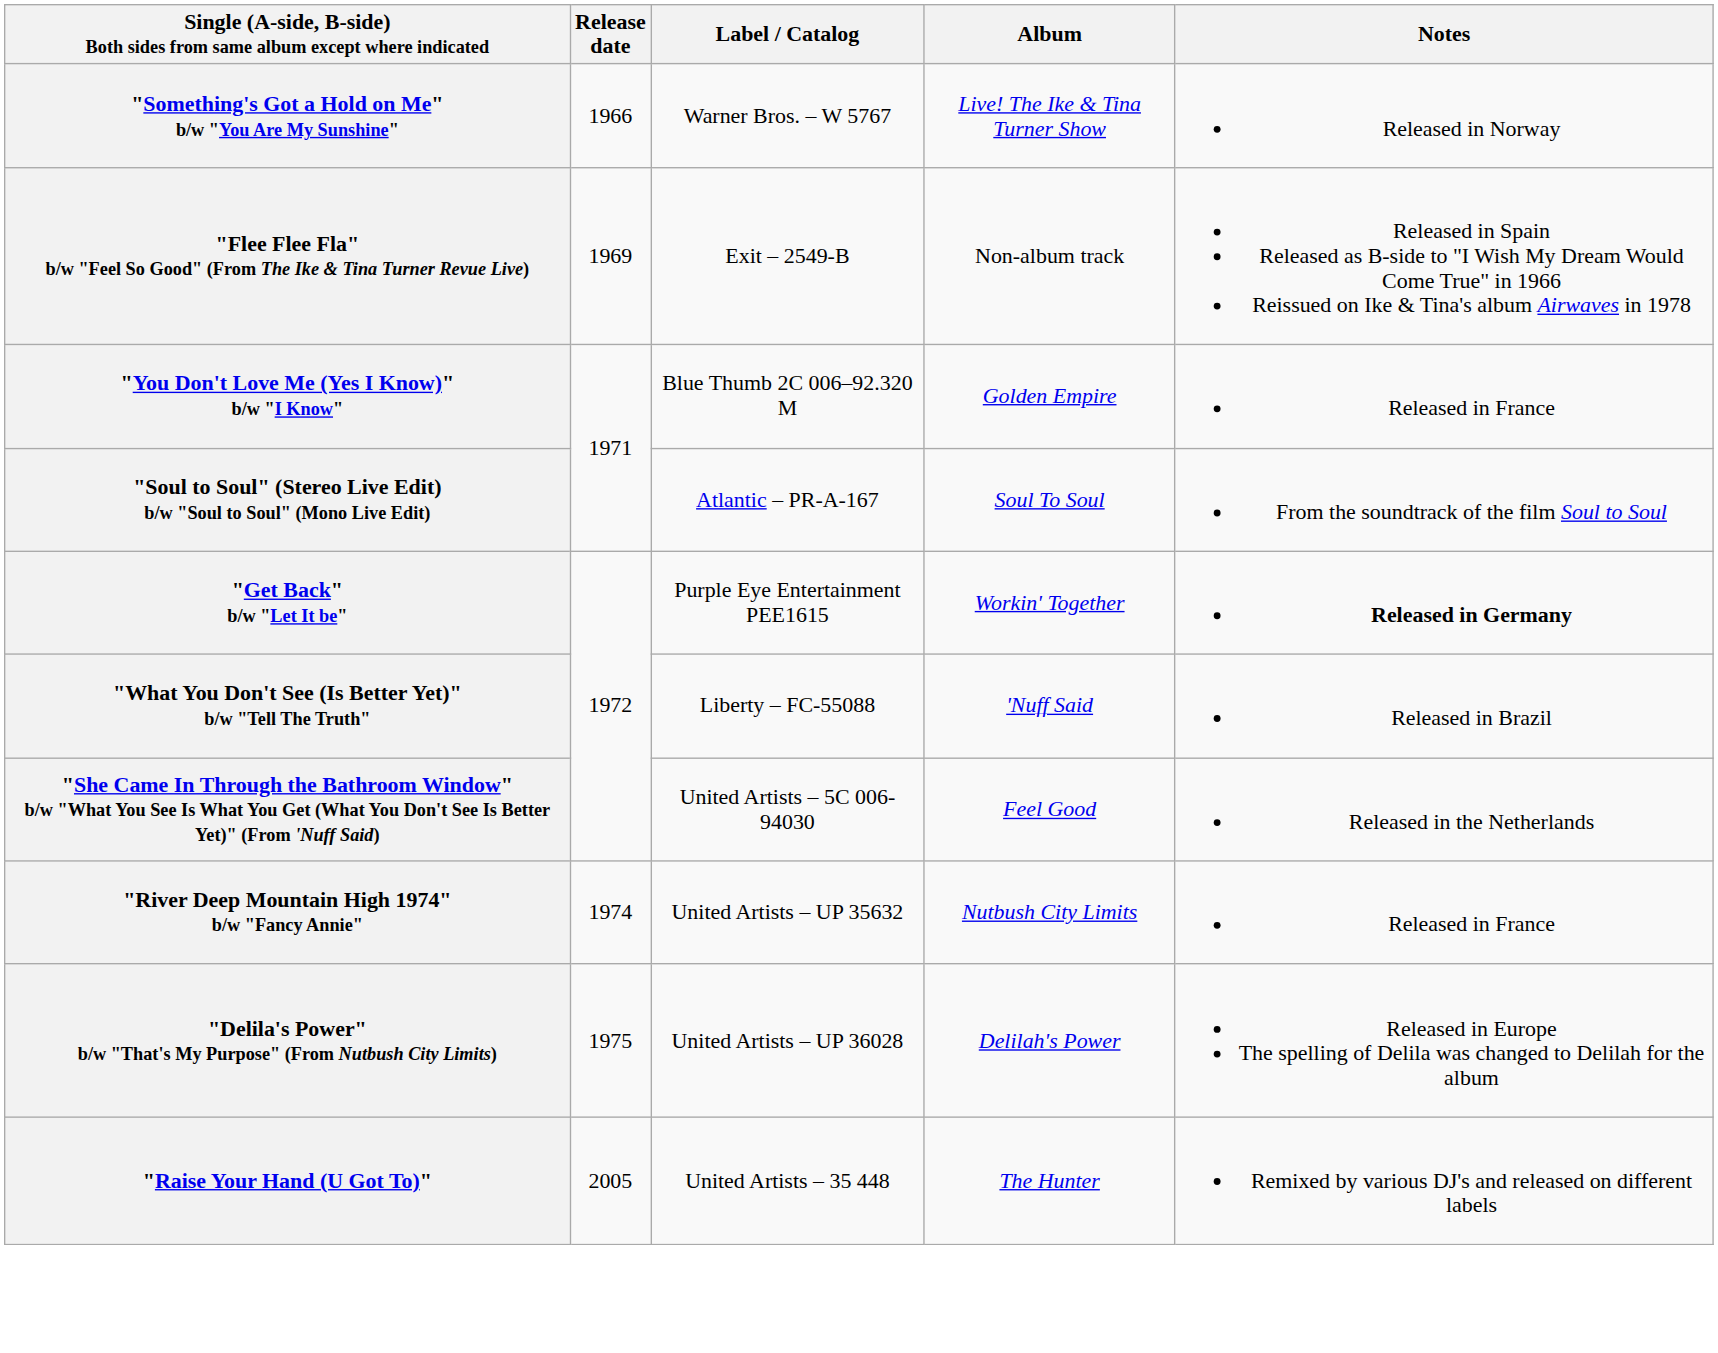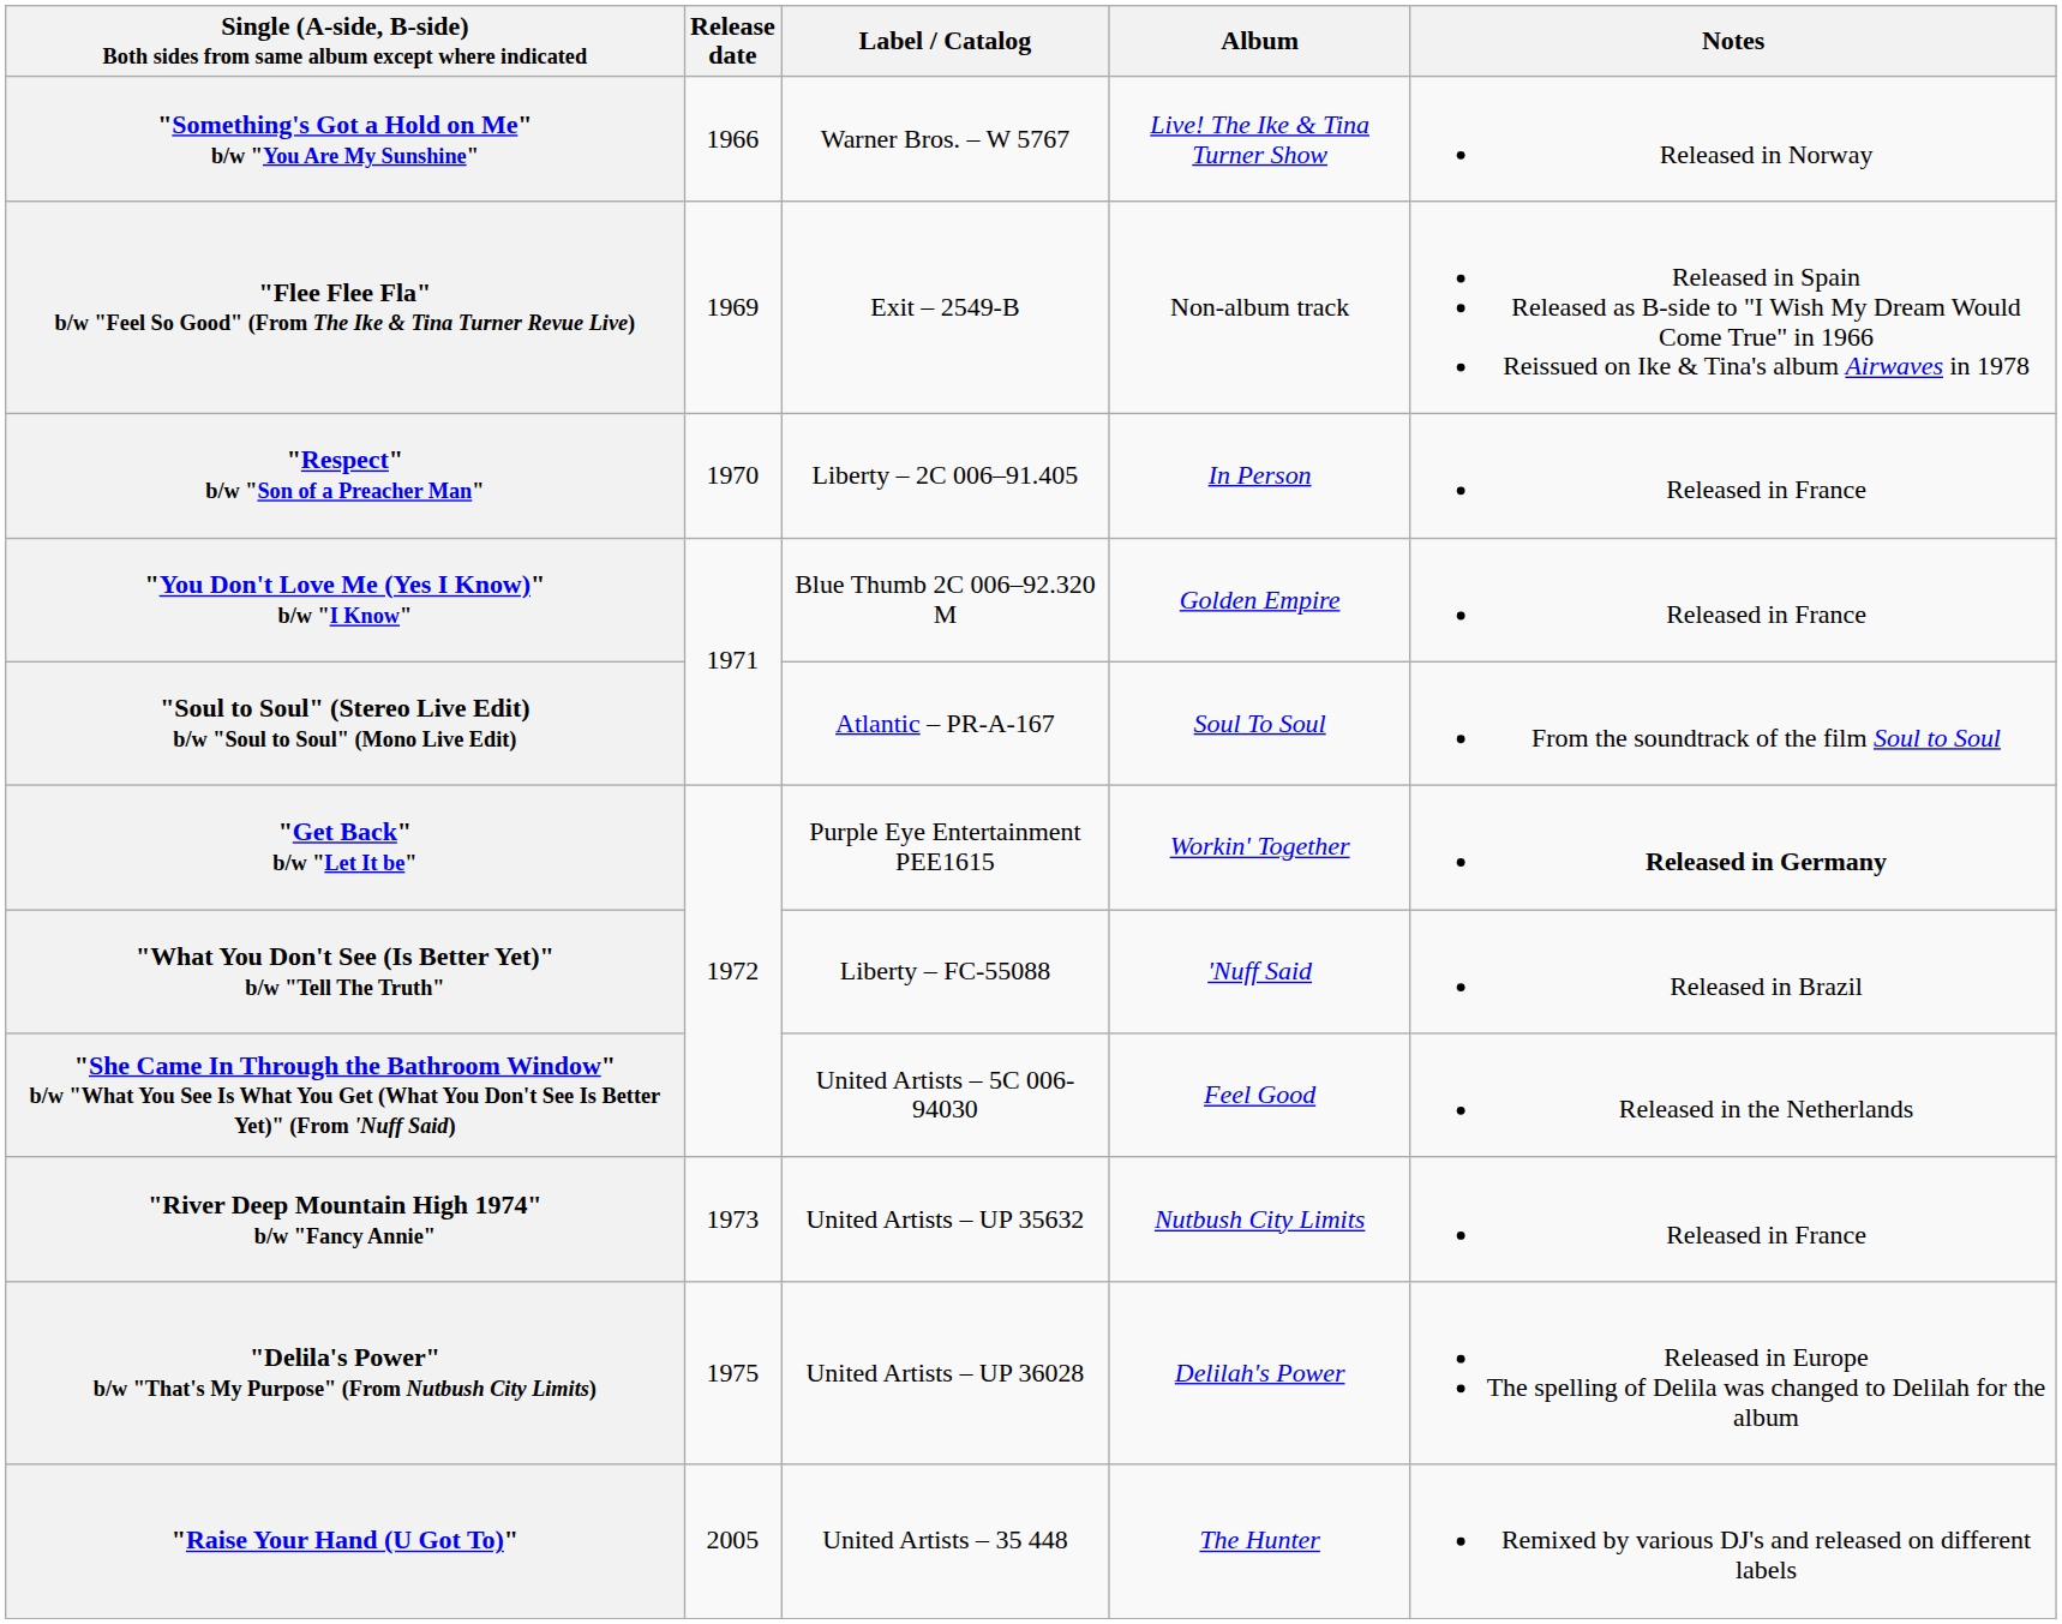+ row: "Respect" b/w "Son of a Preacher Man" | 1970 | Liberty – 2C 006–91.405 | In Person | Released in France
"River Deep Mountain High 1974" b/w "Fancy Annie" | Release date: 1974 -> 1973
